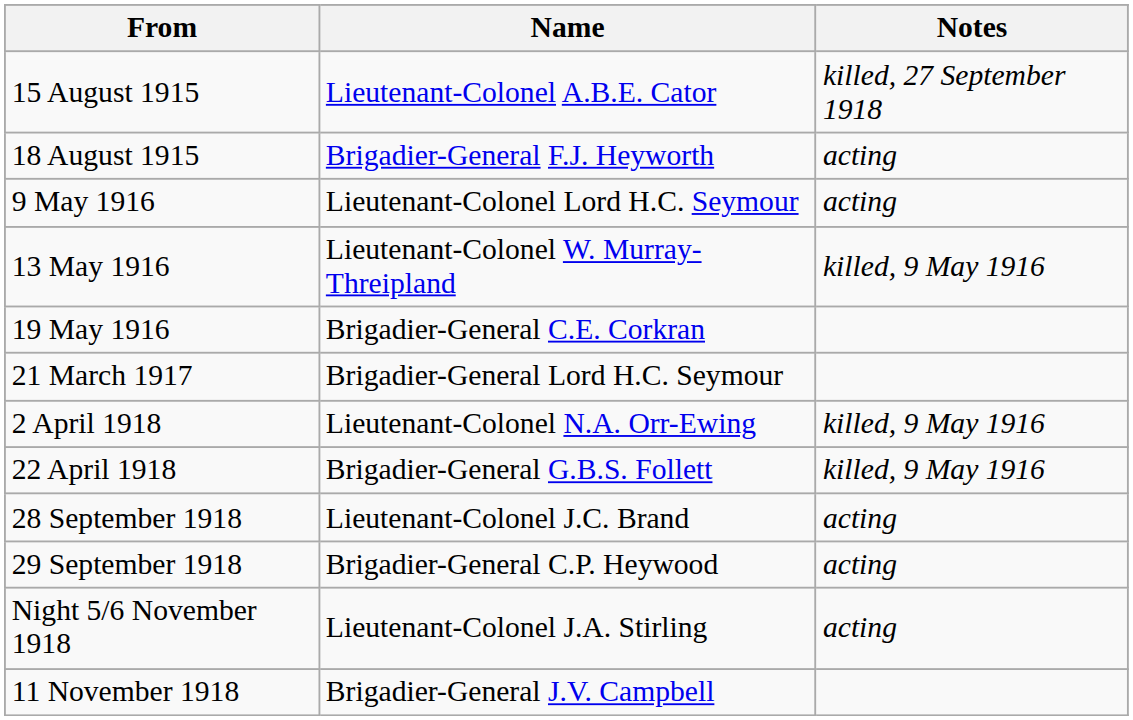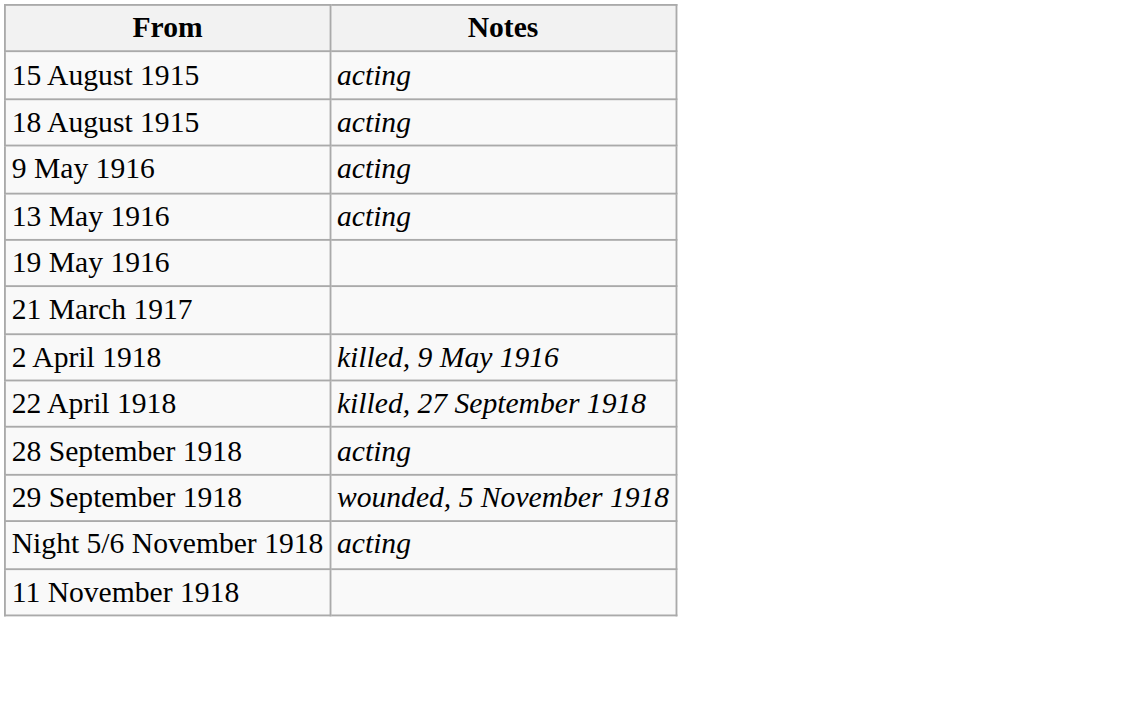- column: Name | Lieutenant-Colonel A.B.E. Cator | Brigadier-General F.J. Heyworth | Lieutenant-Colonel Lord H.C. Seymour | Lieutenant-Colonel W. Murray-Threipland | Brigadier-General C.E. Corkran | Brigadier-General Lord H.C. Seymour | Lieutenant-Colonel N.A. Orr-Ewing | Brigadier-General G.B.S. Follett | Lieutenant-Colonel J.C. Brand | Brigadier-General C.P. Heywood | Lieutenant-Colonel J.A. Stirling | Brigadier-General J.V. Campbell
15 August 1915 | Notes: killed, 27 September 1918 -> acting
13 May 1916 | Notes: killed, 9 May 1916 -> acting
22 April 1918 | Notes: killed, 9 May 1916 -> killed, 27 September 1918
29 September 1918 | Notes: acting -> wounded, 5 November 1918
